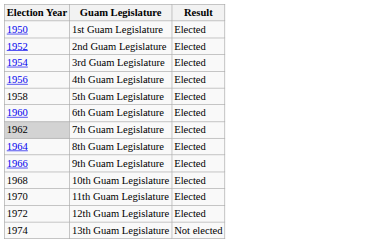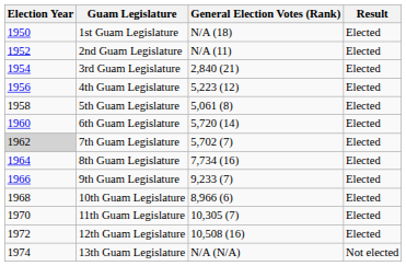+ column: General Election Votes (Rank) | N/A (18) | N/A (11) | 2,840 (21) | 5,223 (12) | 5,061 (8) | 5,720 (14) | 5,702 (7) | 7,734 (16) | 9,233 (7) | 8,966 (6) | 10,305 (7) | 10,508 (16) | N/A (N/A)
